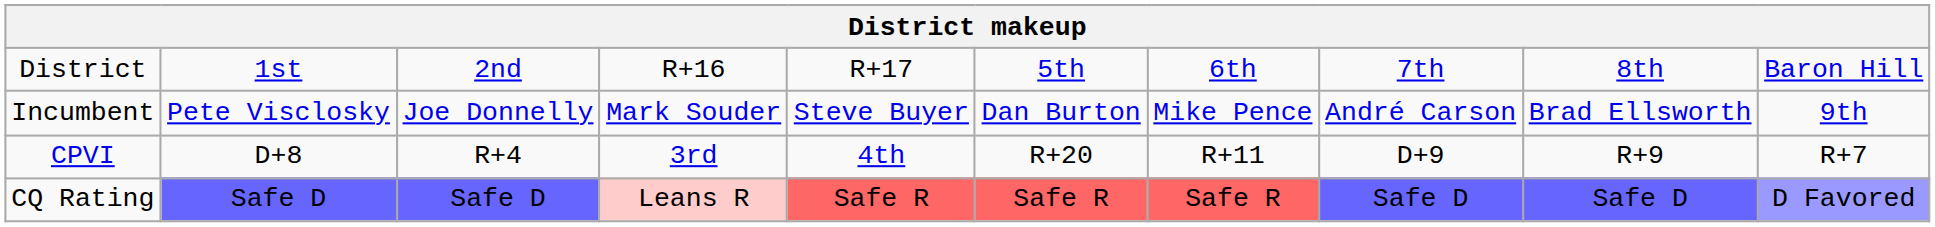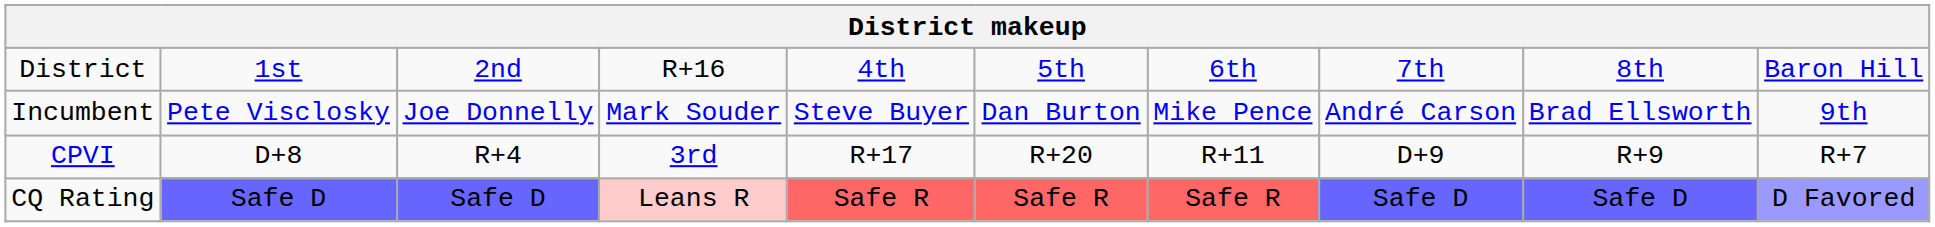District | column 5: R+17 -> 4th
CPVI | column 5: 4th -> R+17
